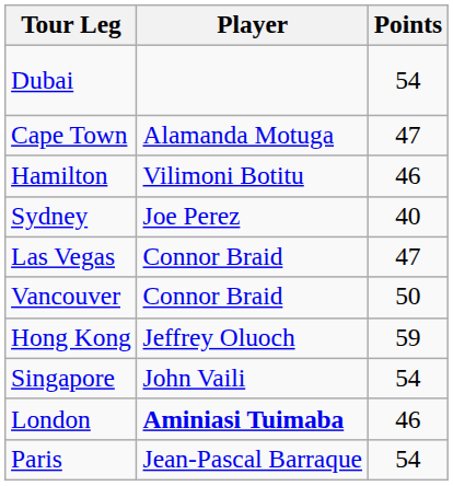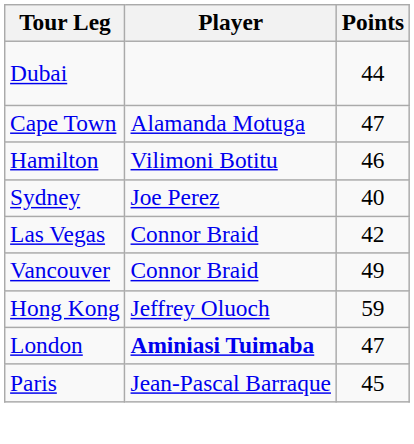Dubai | Points: 54 -> 44
Las Vegas | Points: 47 -> 42
Vancouver | Points: 50 -> 49
- row: Singapore | John Vaili | 54
London | Points: 46 -> 47
Paris | Points: 54 -> 45
